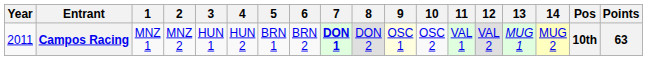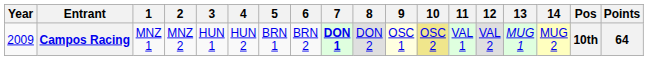Campos Racing | Year: 2011 -> 2009
Campos Racing | 10: no background -> khaki background
Campos Racing | Points: 63 -> 64
